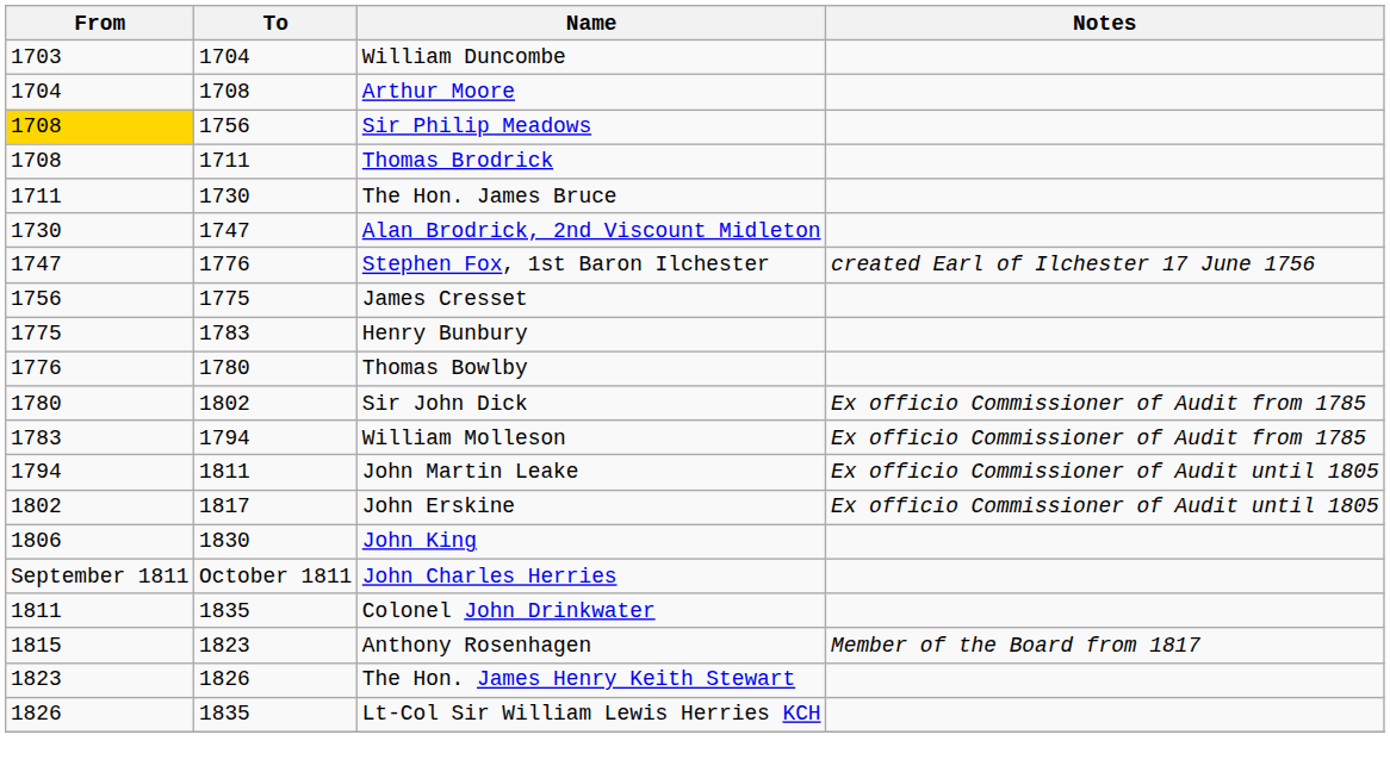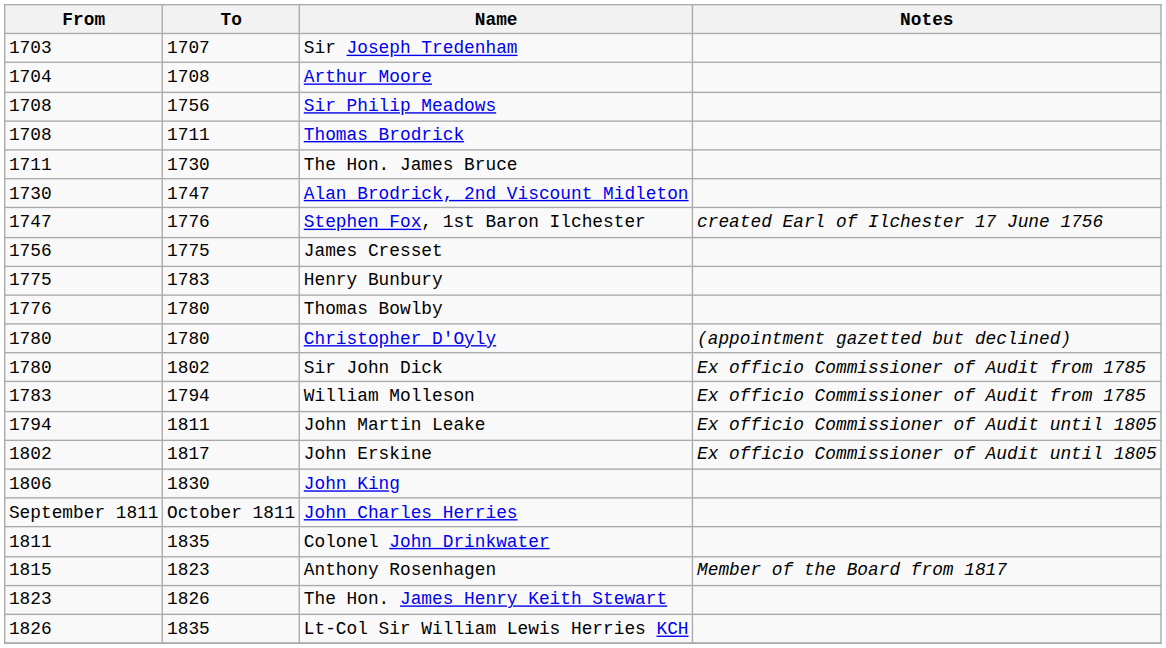+ row: 1703 | 1707 | Sir Joseph Tredenham
- row: 1703 | 1704 | William Duncombe
Sir Philip Meadows | From: gold background -> no background
+ row: 1780 | 1780 | Christopher D'Oyly | (appointment gazetted but declined)
